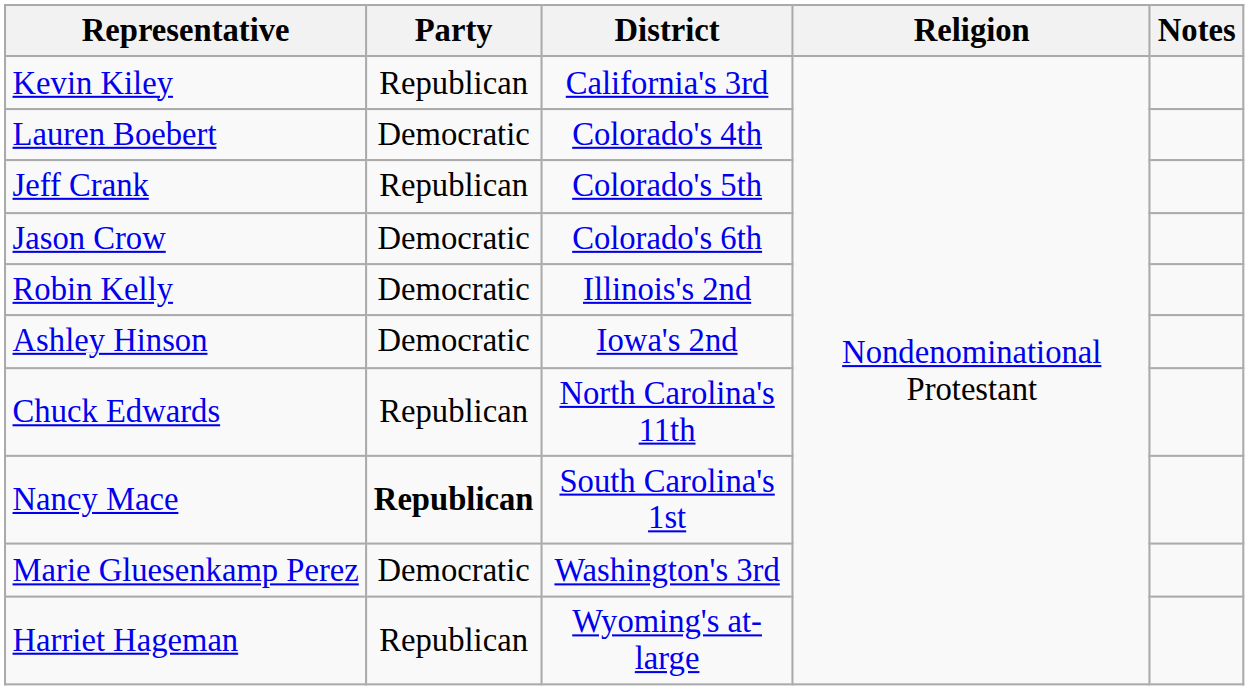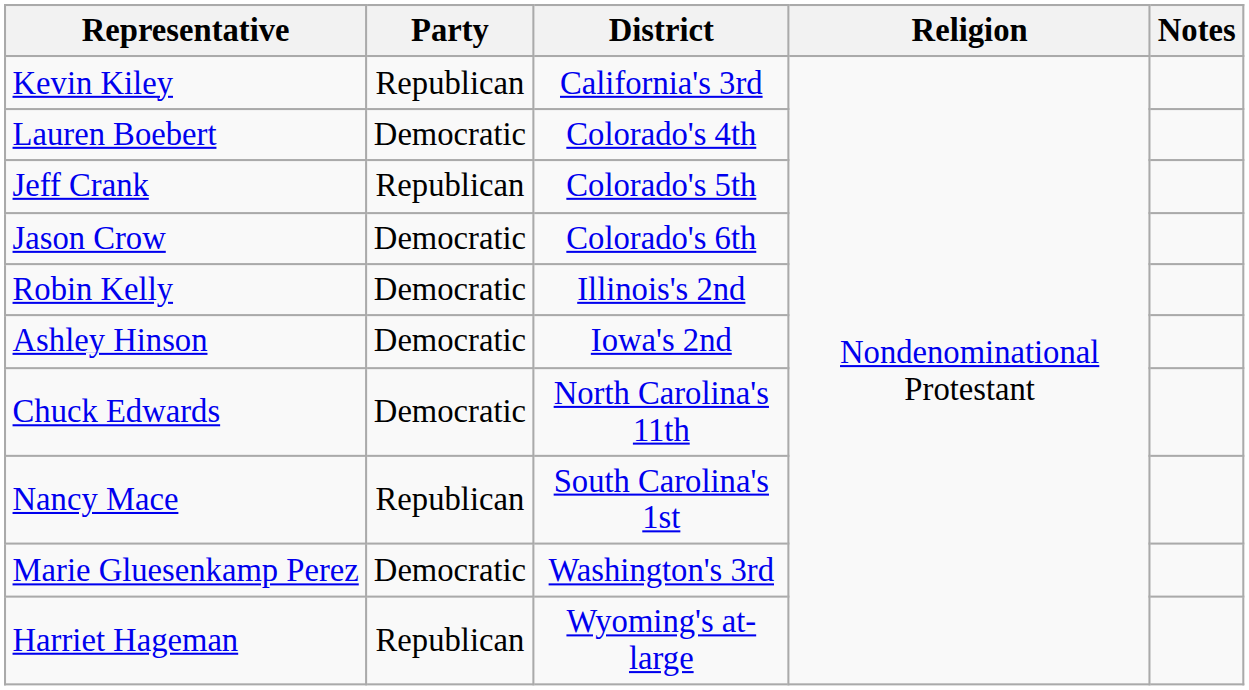Chuck Edwards | Party: Republican -> Democratic
Nancy Mace | Party: bold -> normal
